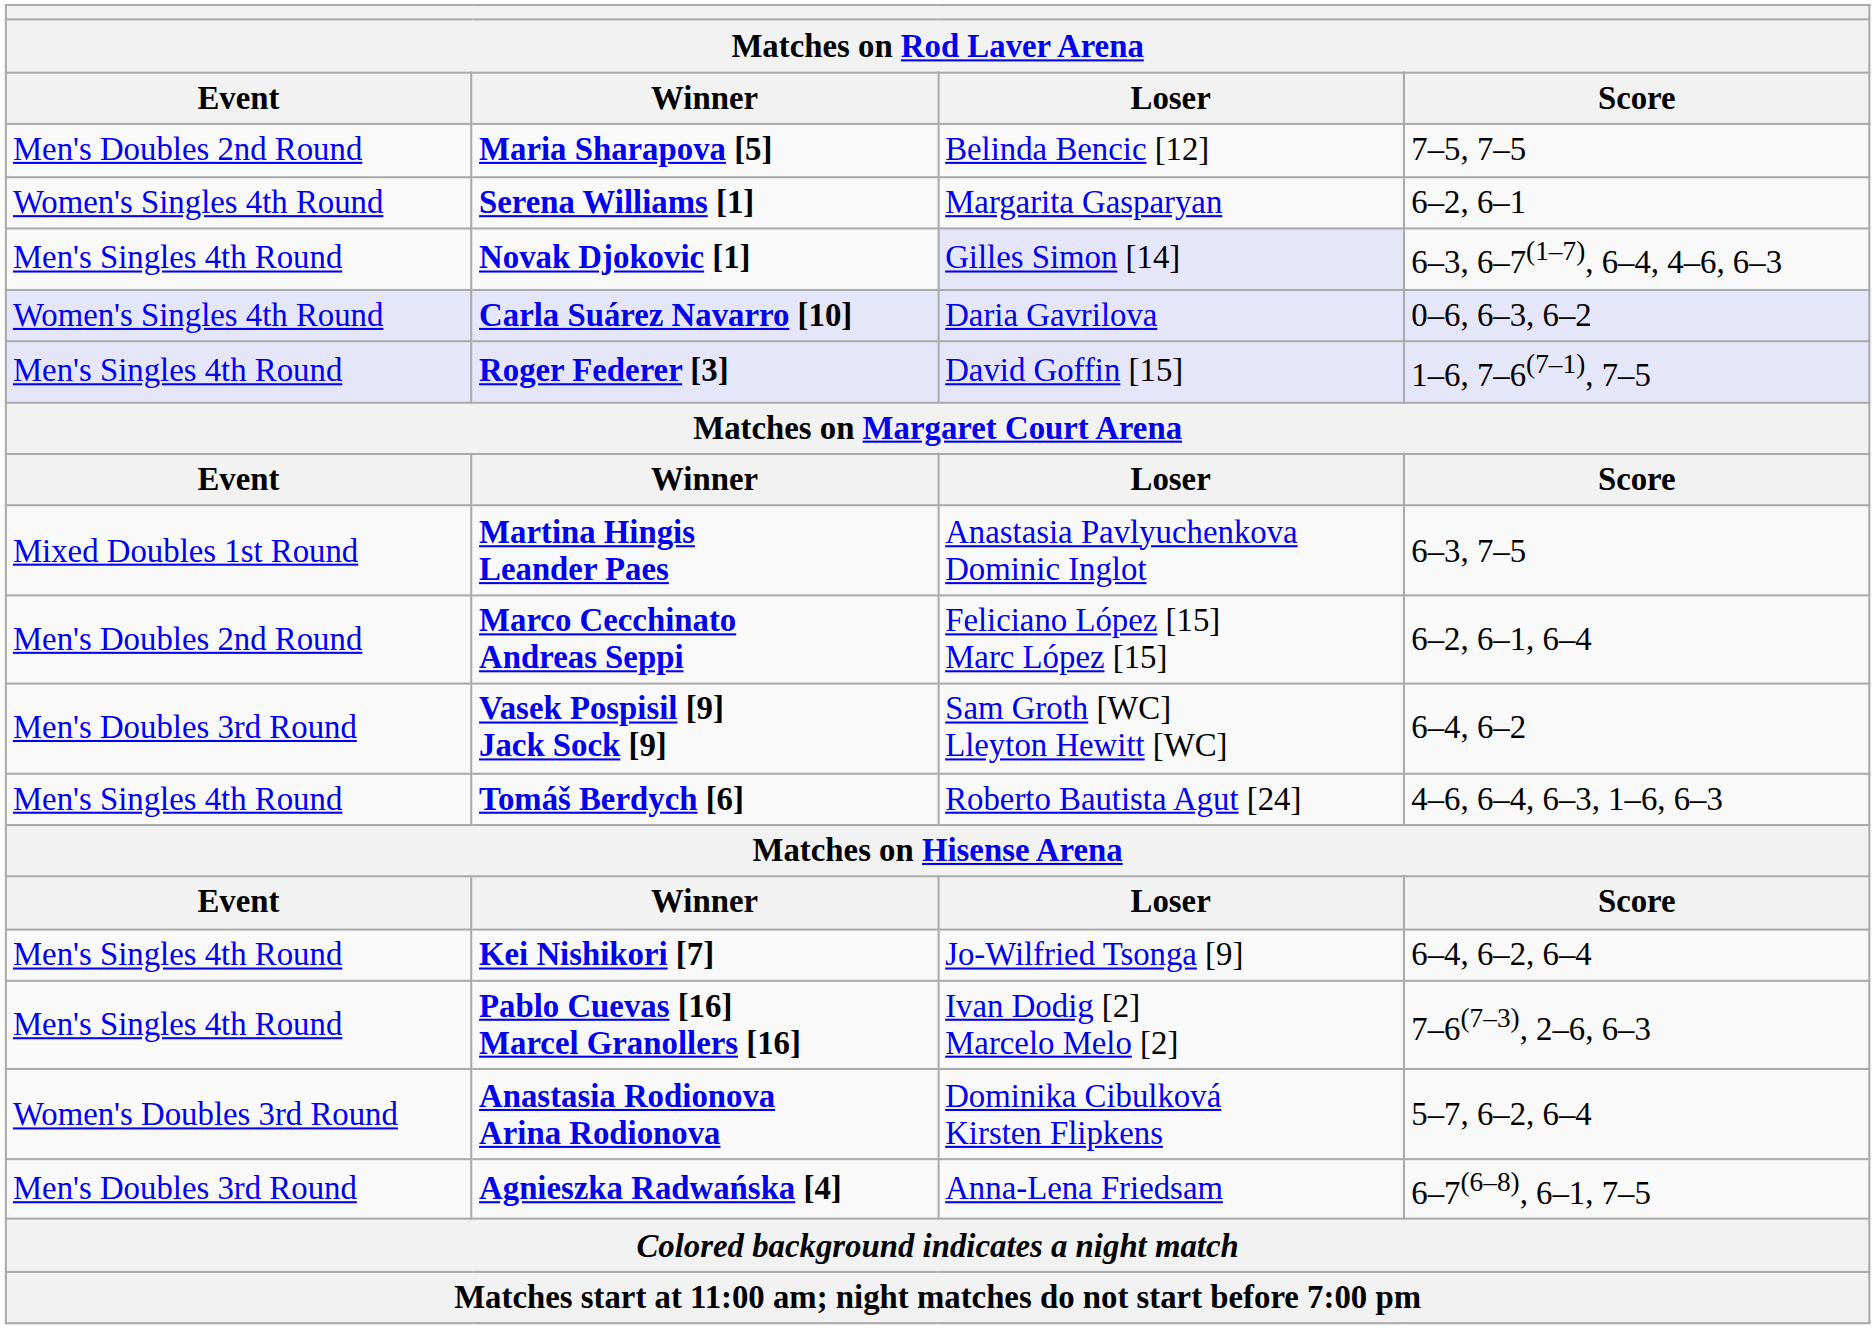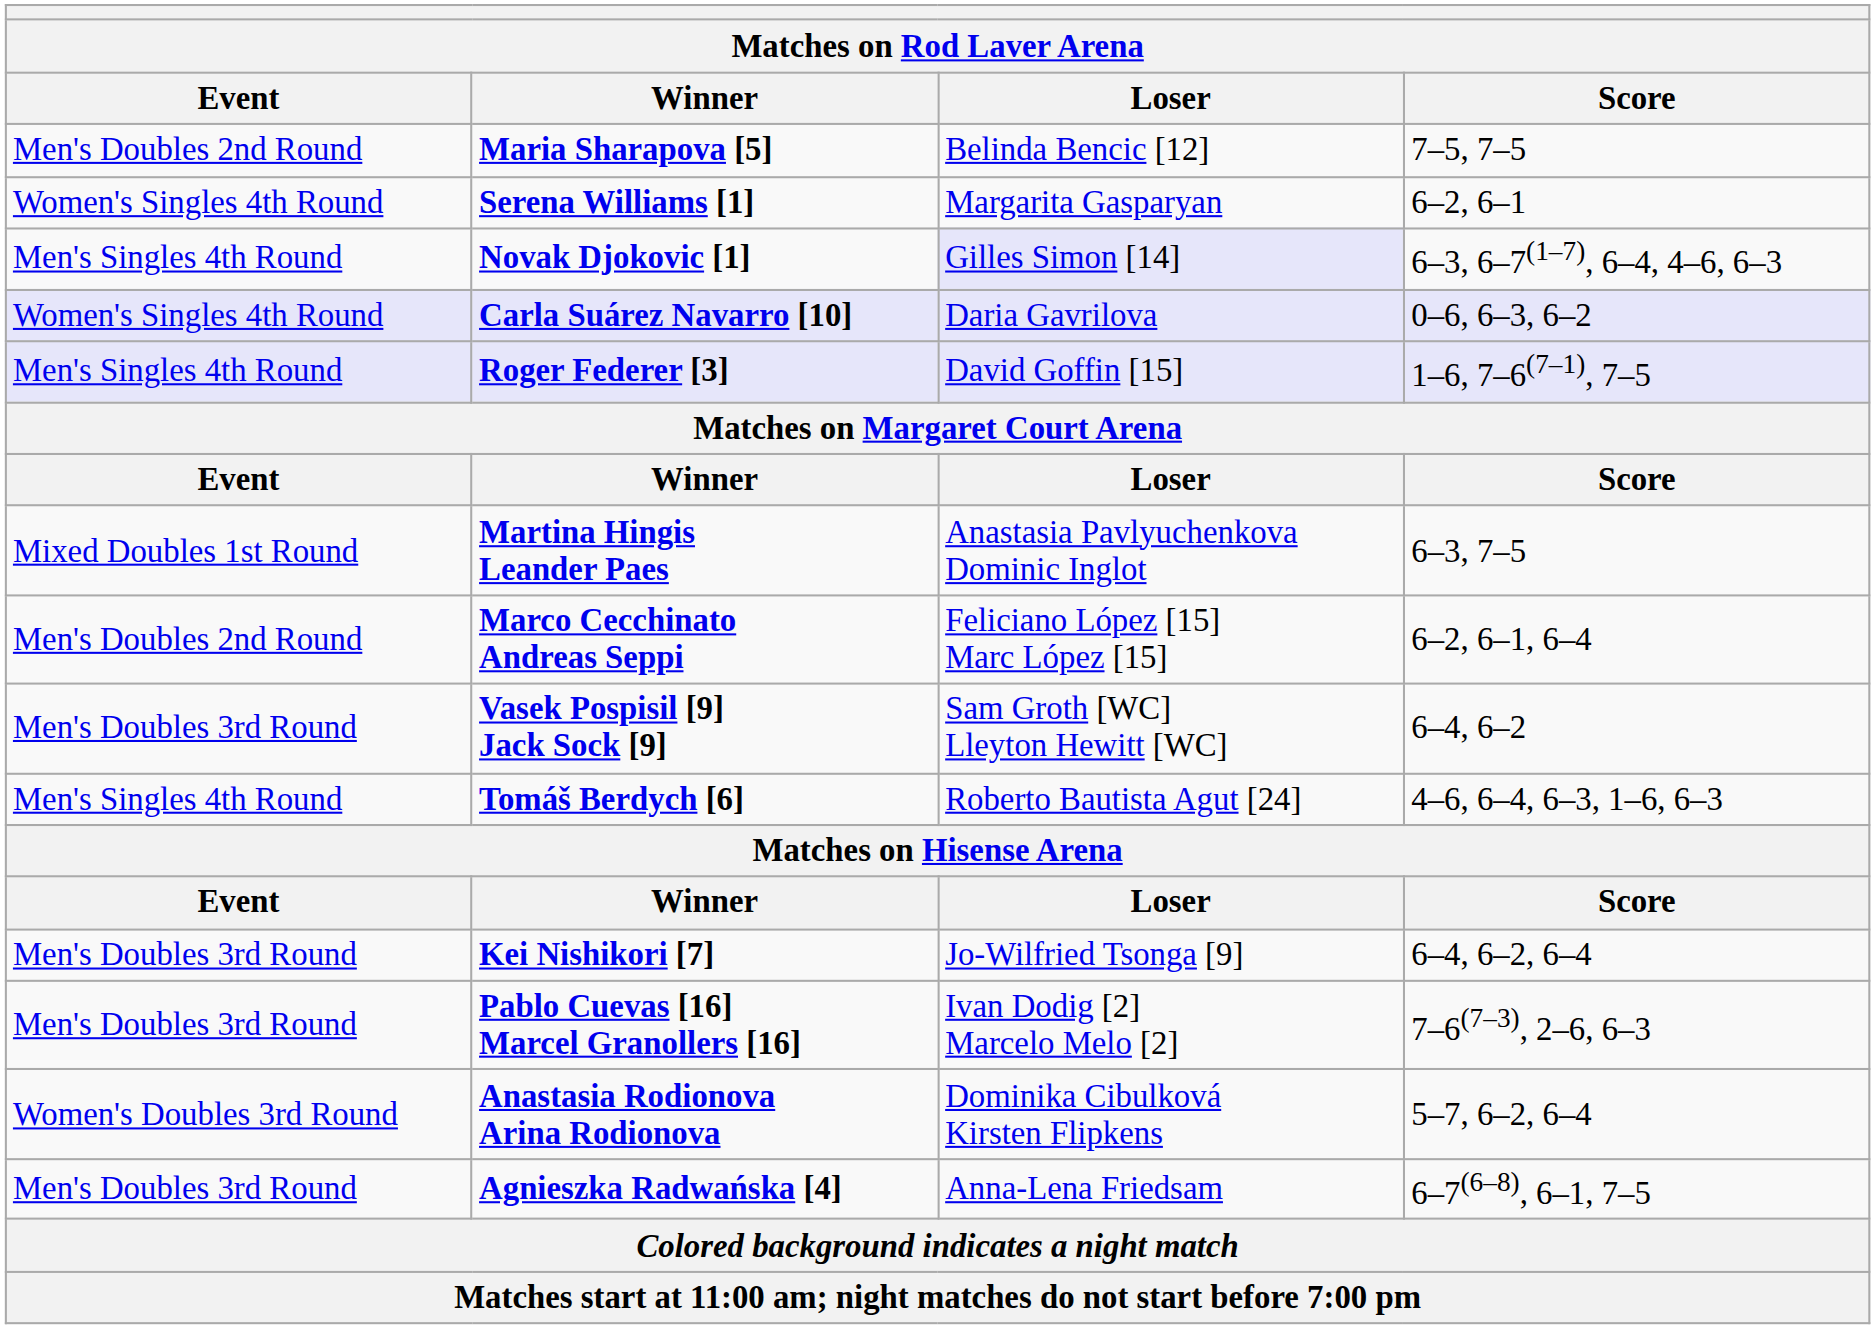Kei Nishikori [7] | Event: Men's Singles 4th Round -> Men's Doubles 3rd Round
Pablo Cuevas [16] Marcel Granollers [16] | Event: Men's Singles 4th Round -> Men's Doubles 3rd Round
